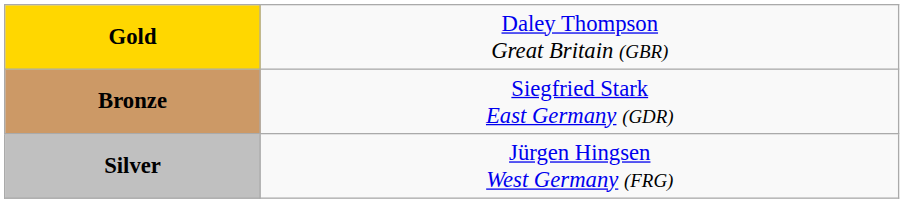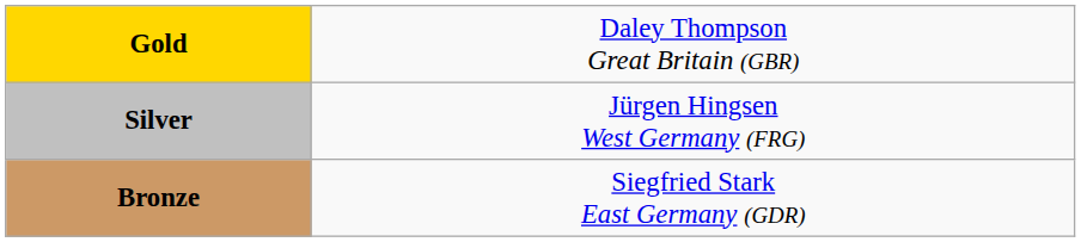rows swapped: Silver <-> Bronze
